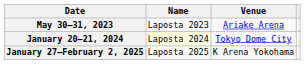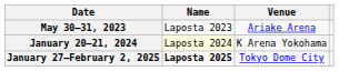January 20–21, 2024 | Venue: Tokyo Dome City -> K Arena Yokohama
January 27–February 2, 2025 | Name: normal -> bold
January 27–February 2, 2025 | Venue: K Arena Yokohama -> Tokyo Dome City
